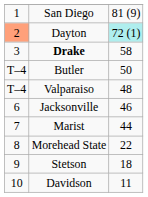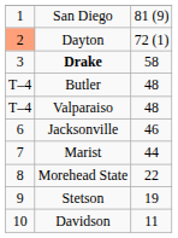Dayton | column 3: paleturquoise background -> no background
Butler | column 3: 50 -> 48
Stetson | column 3: 18 -> 19
